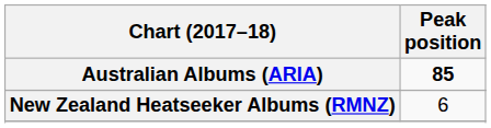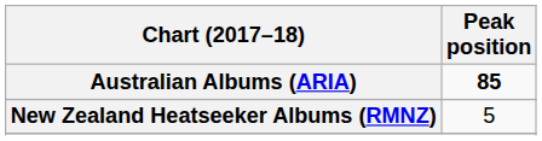New Zealand Heatseeker Albums (RMNZ) | Peak position: 6 -> 5
